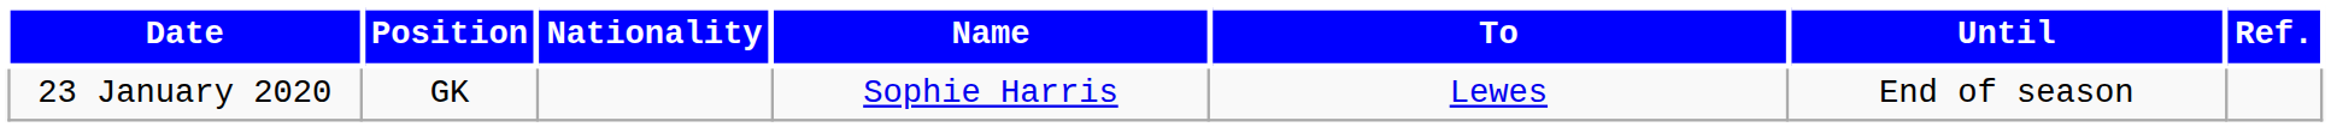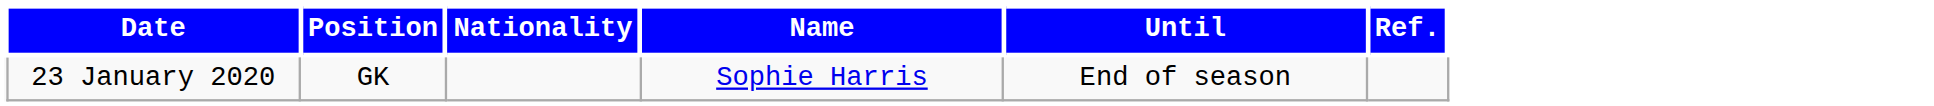- column: To | Lewes
